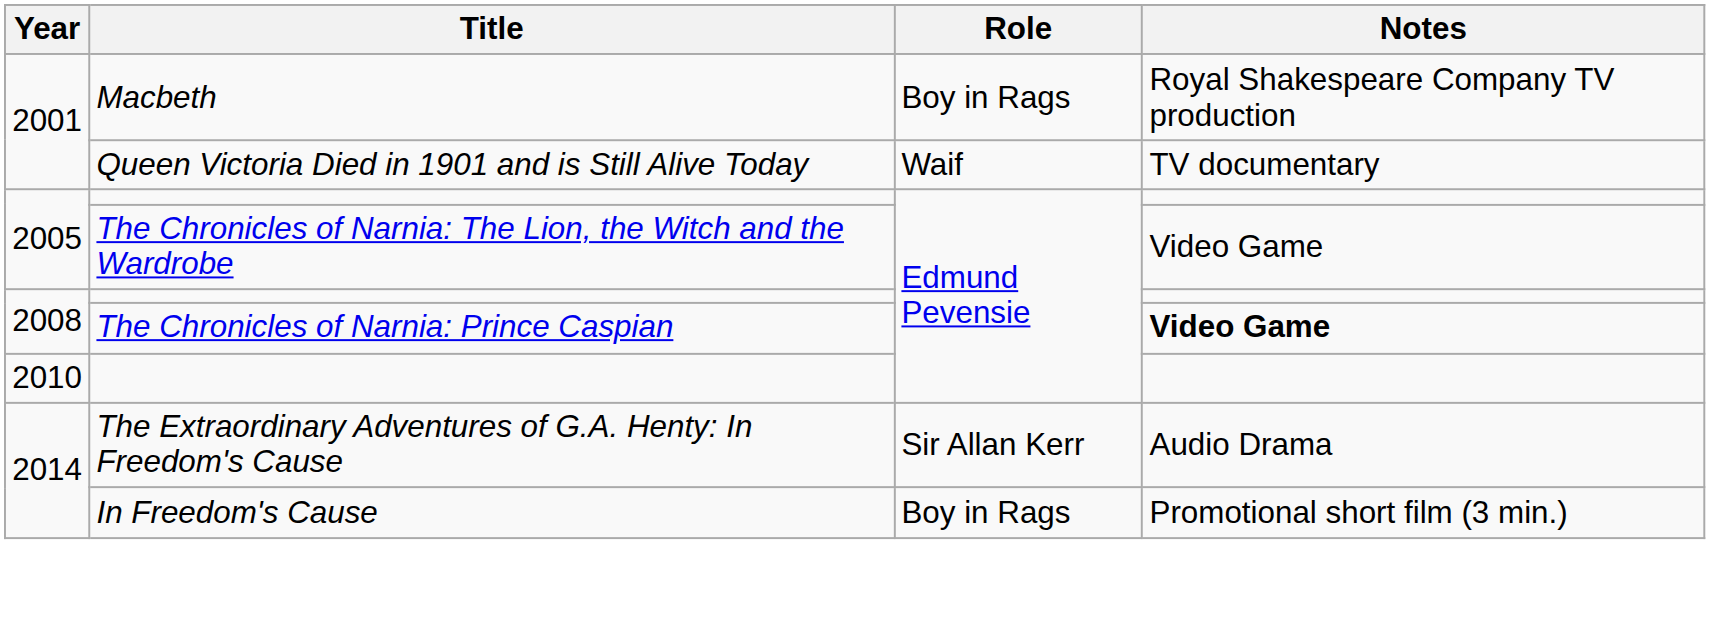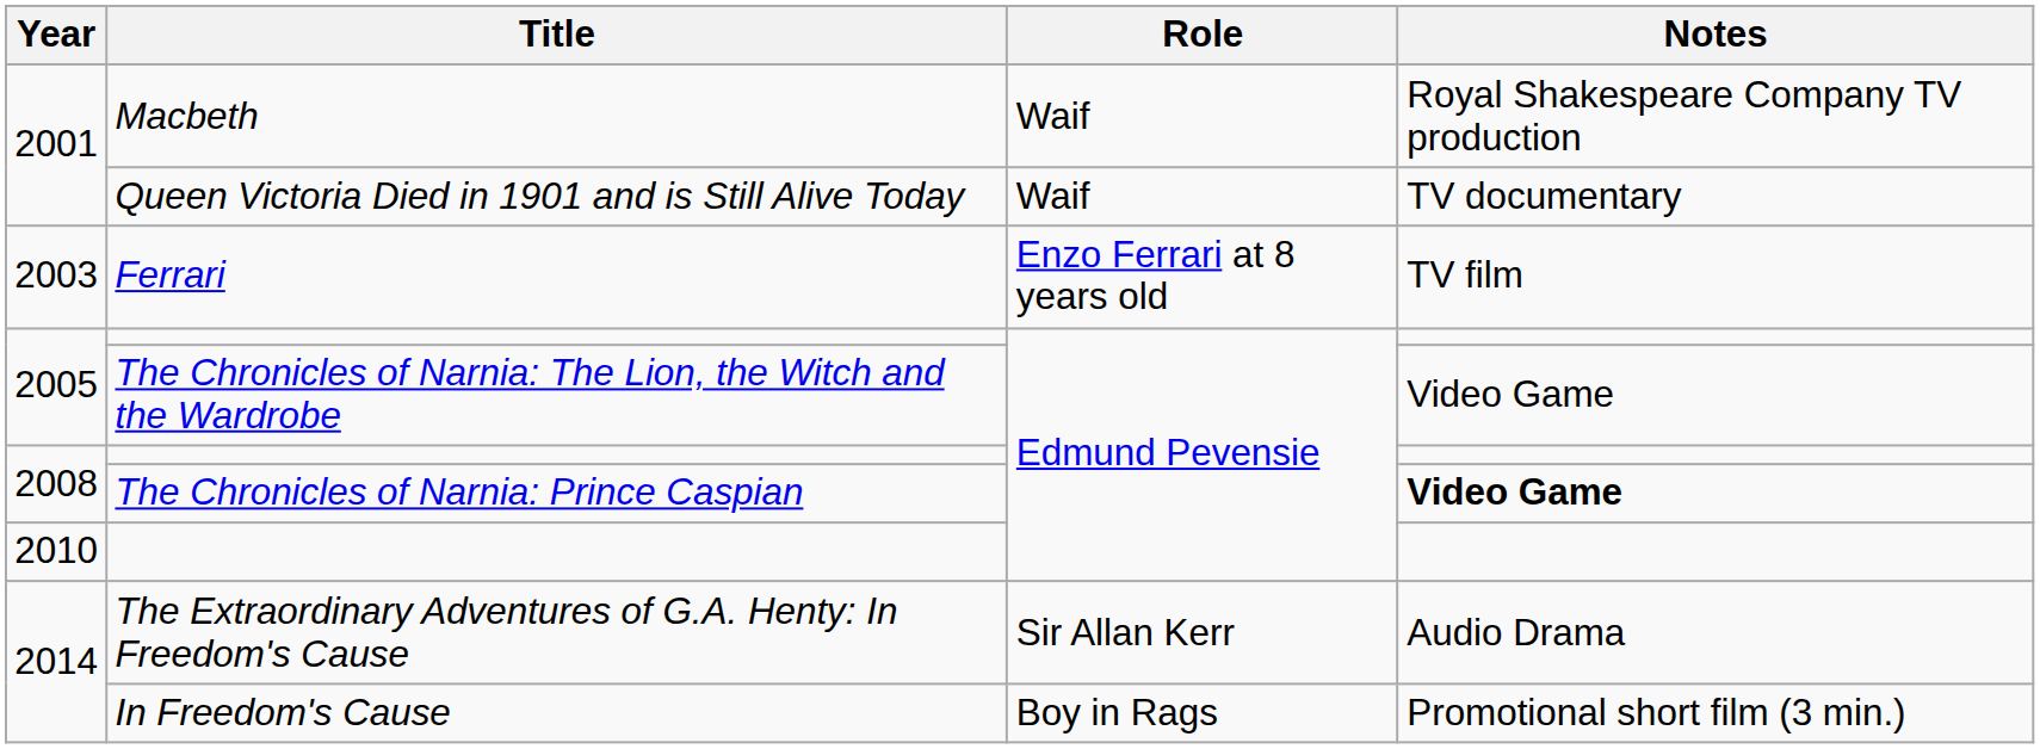Macbeth | Role: Boy in Rags -> Waif
+ row: 2003 | Ferrari | Enzo Ferrari at 8 years old | TV film
